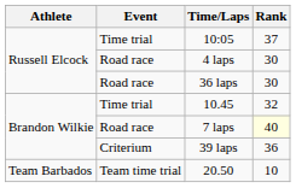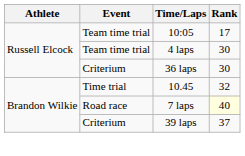10:05 | Event: Time trial -> Team time trial
10:05 | Rank: 37 -> 17
4 laps | Event: Road race -> Team time trial
36 laps | Event: Road race -> Criterium
39 laps | Rank: 36 -> 37
- row: Team Barbados | Team time trial | 20.50 | 10
